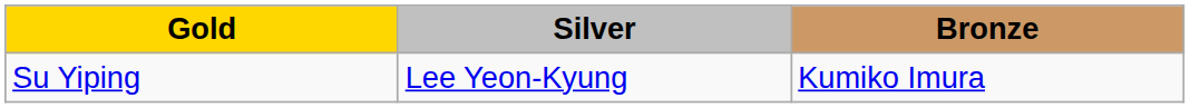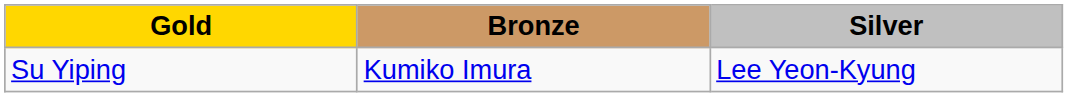columns swapped: Silver <-> Bronze
